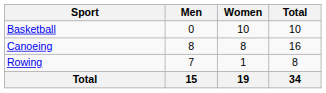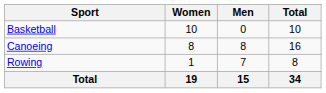columns swapped: Men <-> Women
